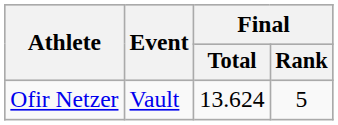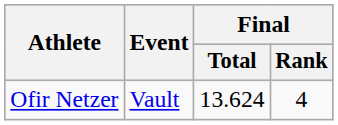Ofir Netzer | Final / Rank: 5 -> 4
